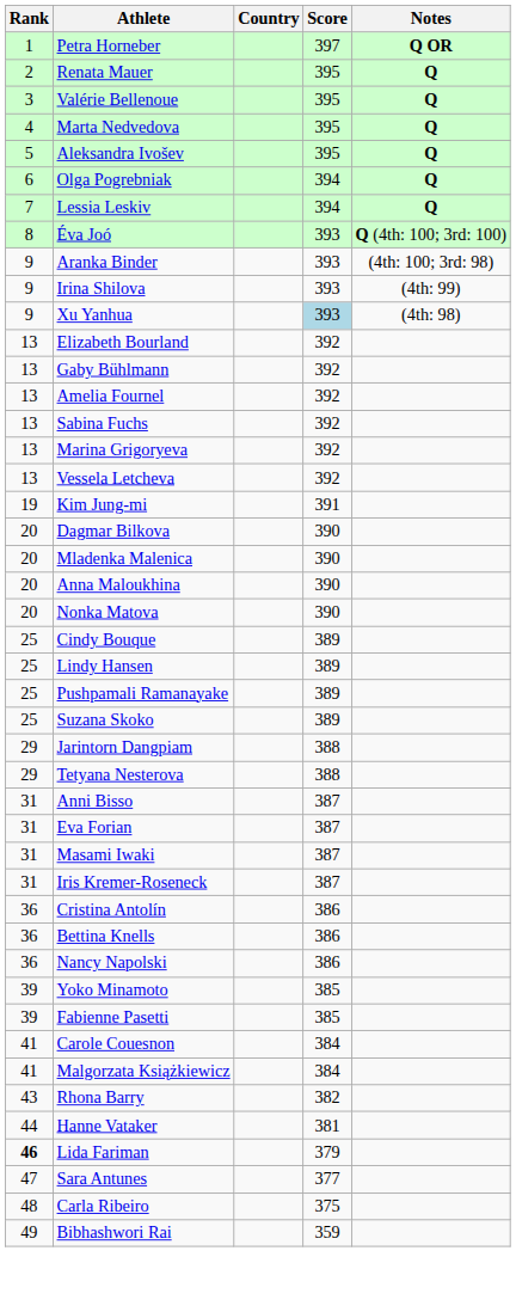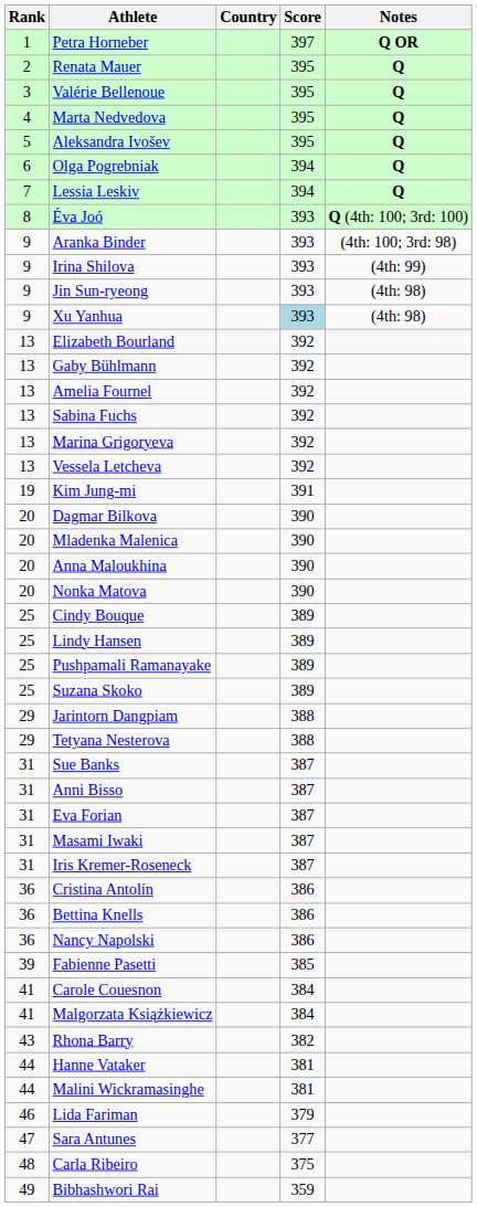+ row: 9 | Jin Sun-ryeong | 393 | (4th: 98)
+ row: 31 | Sue Banks | 387
- row: 39 | Yoko Minamoto | 385
+ row: 44 | Malini Wickramasinghe | 381
Lida Fariman | Rank: bold -> normal
